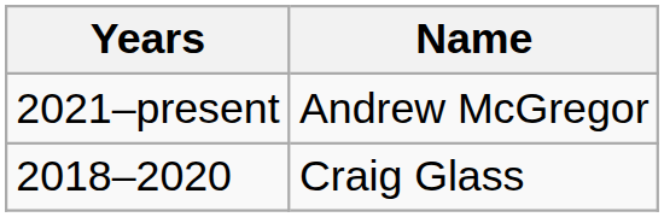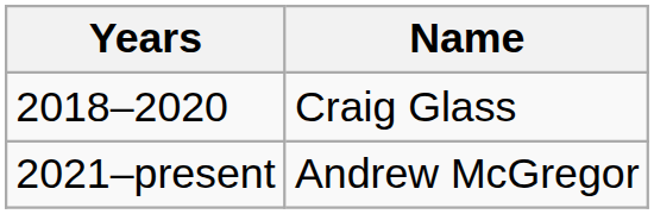rows swapped: 2018–2020 <-> 2021–present
